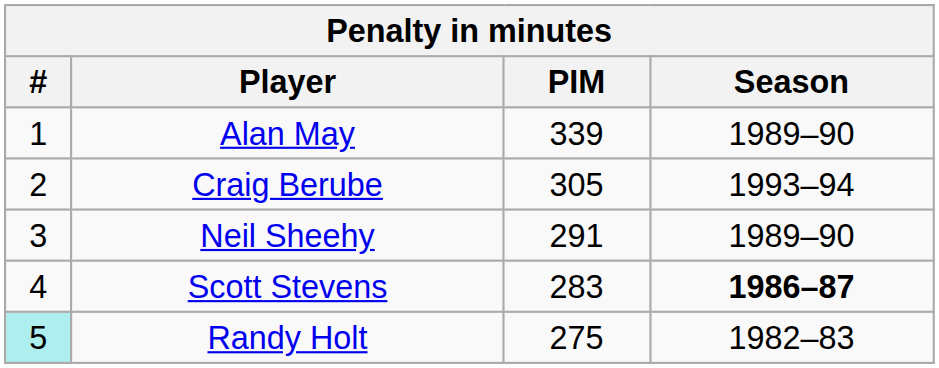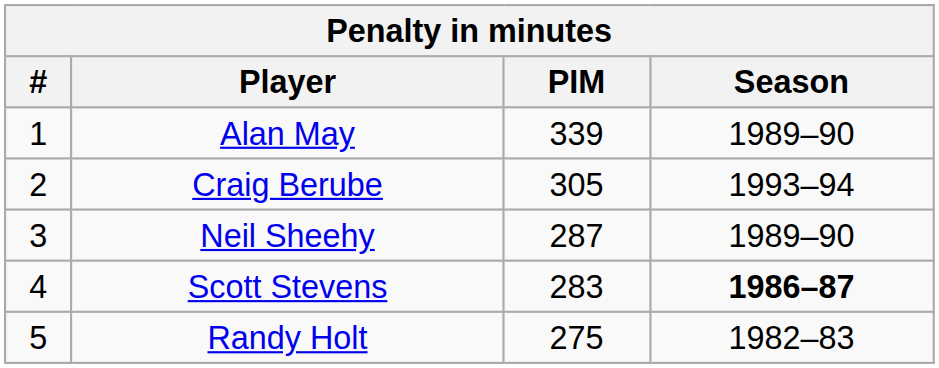Neil Sheehy | PIM: 291 -> 287
Randy Holt | #: paleturquoise background -> no background
